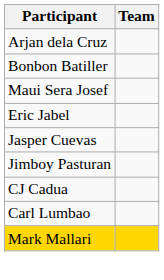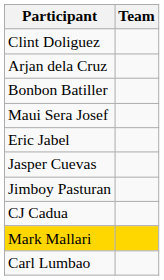+ row: Clint Doliguez
rows swapped: Mark Mallari <-> Carl Lumbao
